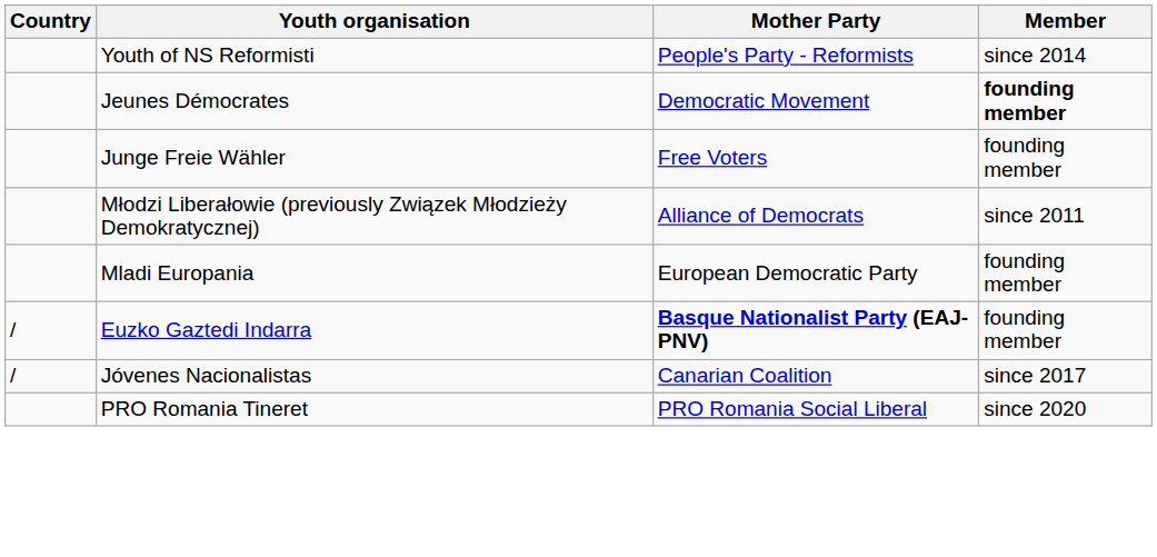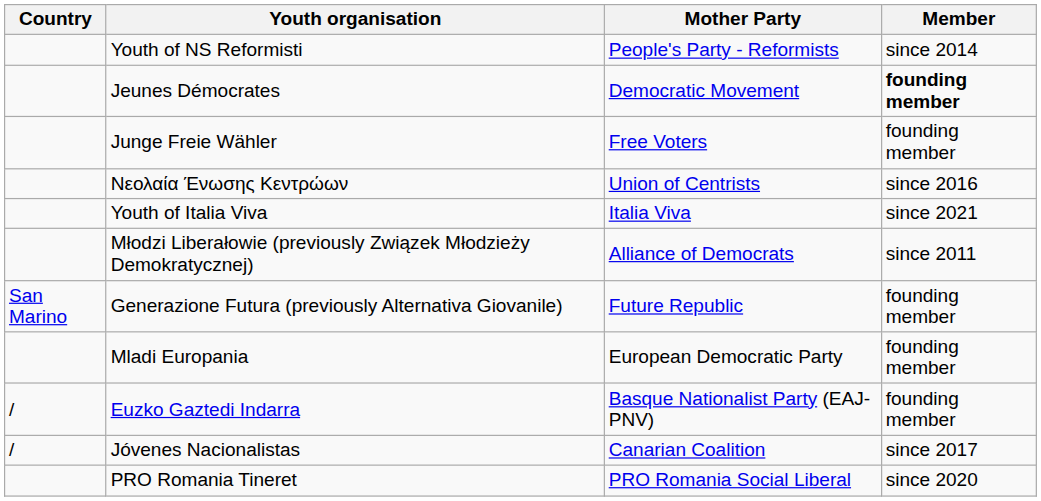+ row: Νεολαία Ένωσης Κεντρώων | Union of Centrists | since 2016
+ row: Youth of Italia Viva | Italia Viva | since 2021
+ row: San Marino | Generazione Futura (previously Alternativa Giovanile) | Future Republic | founding member
Euzko Gaztedi Indarra | Mother Party: bold -> normal
